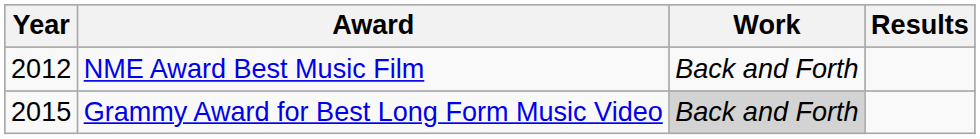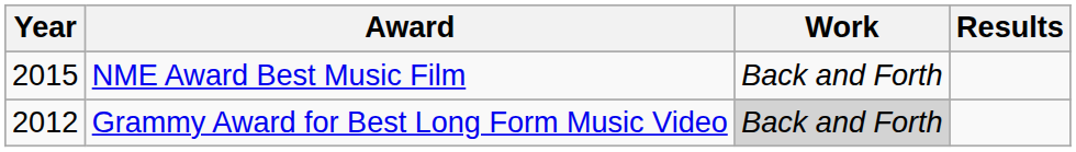NME Award Best Music Film | Year: 2012 -> 2015
Grammy Award for Best Long Form Music Video | Year: 2015 -> 2012
